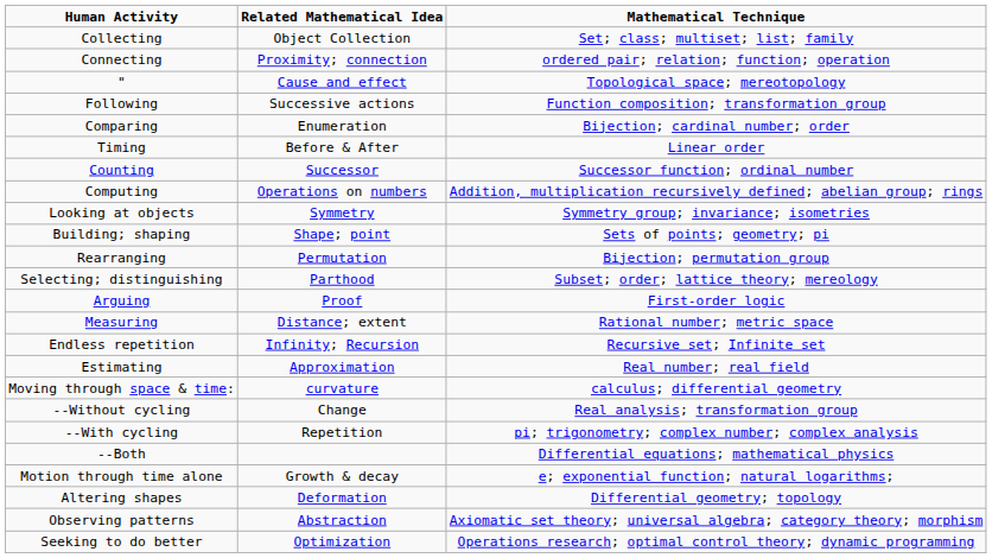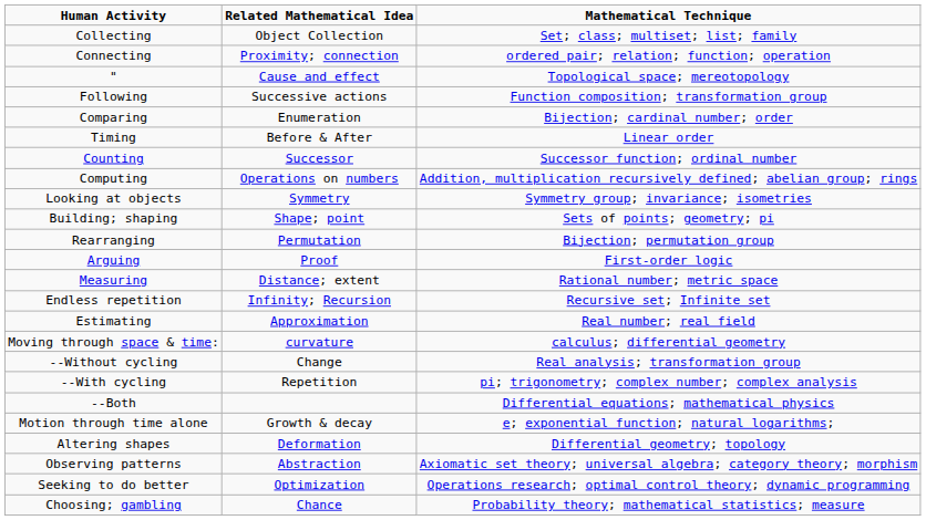- row: Selecting; distinguishing | Parthood | Subset; order; lattice theory; mereology
+ row: Choosing; gambling | Chance | Probability theory; mathematical statistics; measure
